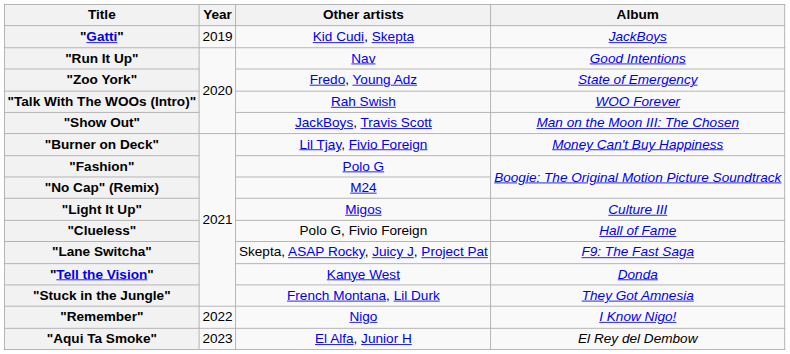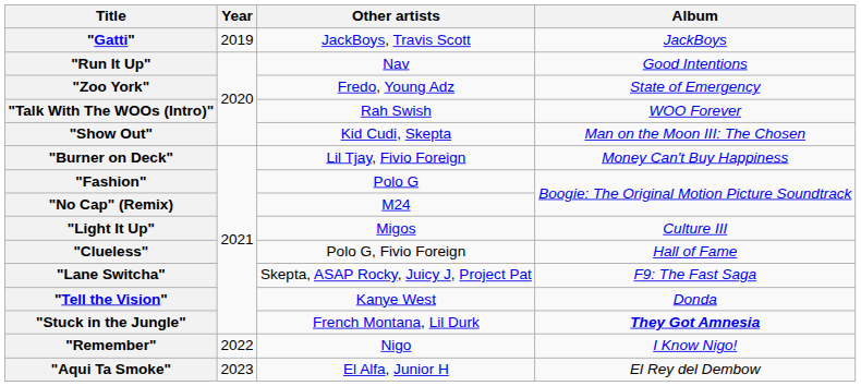"Gatti" | Other artists: Kid Cudi, Skepta -> JackBoys, Travis Scott
"Show Out" | Other artists: JackBoys, Travis Scott -> Kid Cudi, Skepta
"Stuck in the Jungle" | Album: normal -> bold
